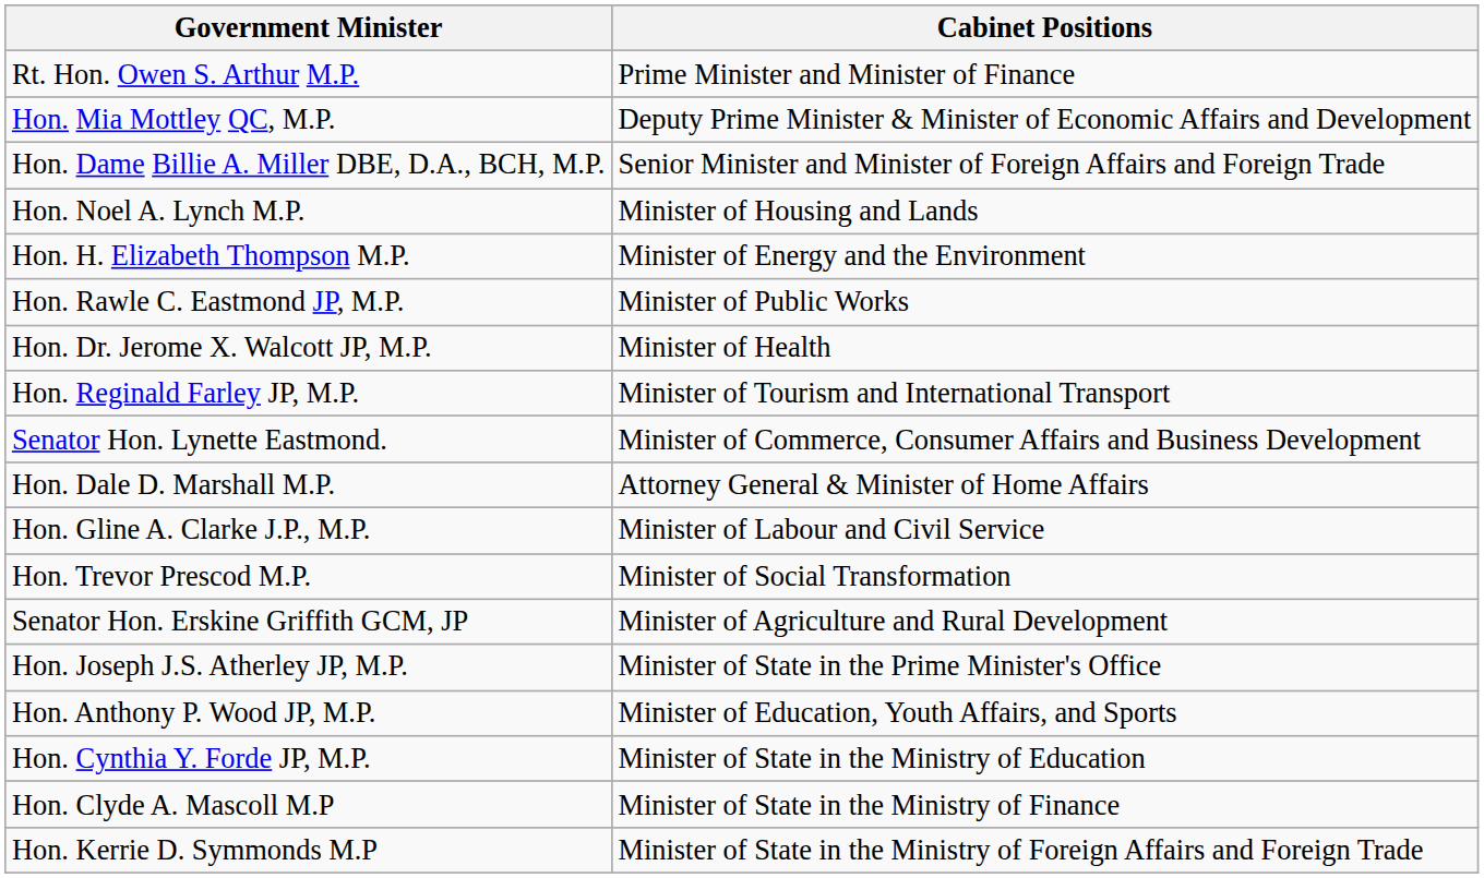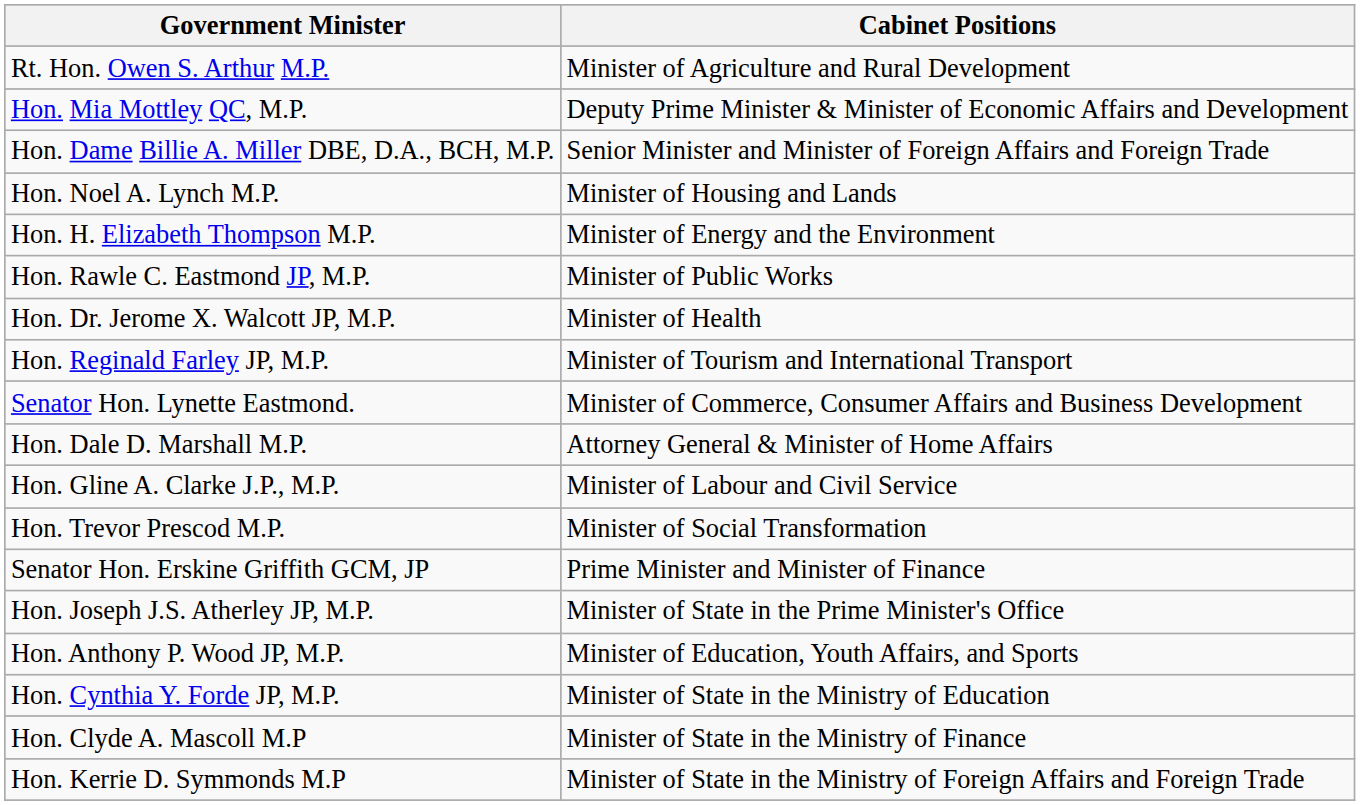Rt. Hon. Owen S. Arthur M.P. | Cabinet Positions: Prime Minister and Minister of Finance -> Minister of Agriculture and Rural Development
Senator Hon. Erskine Griffith GCM, JP | Cabinet Positions: Minister of Agriculture and Rural Development -> Prime Minister and Minister of Finance
